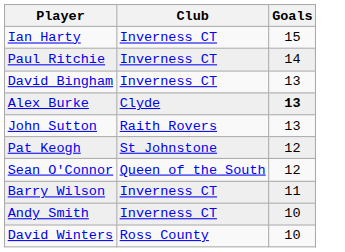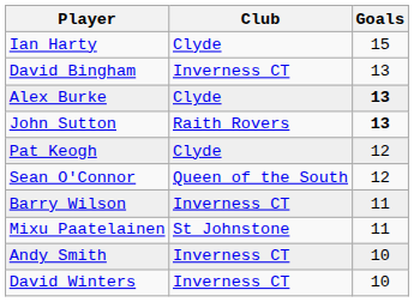Ian Harty | Club: Inverness CT -> Clyde
- row: Paul Ritchie | Inverness CT | 14
John Sutton | Goals: normal -> bold
Pat Keogh | Club: St Johnstone -> Clyde
+ row: Mixu Paatelainen | St Johnstone | 11
David Winters | Club: Ross County -> Inverness CT
